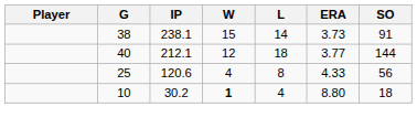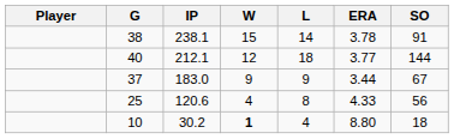38 | ERA: 3.73 -> 3.78
+ row: 37 | 183.0 | 9 | 9 | 3.44 | 67
